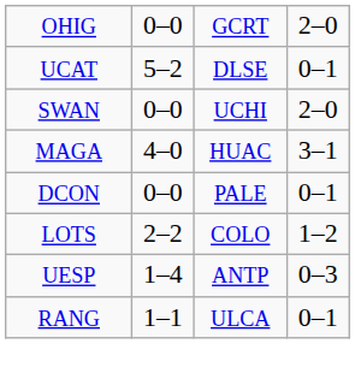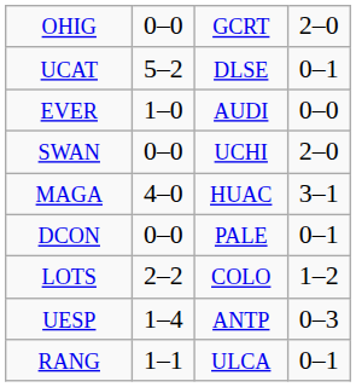+ row: EVER | 1–0 | AUDI | 0–0
